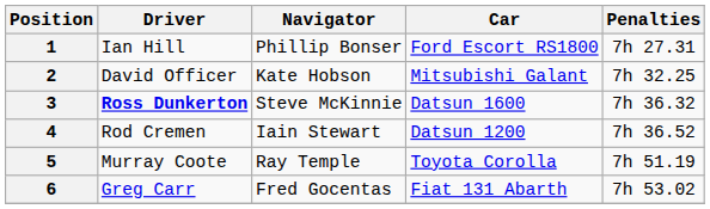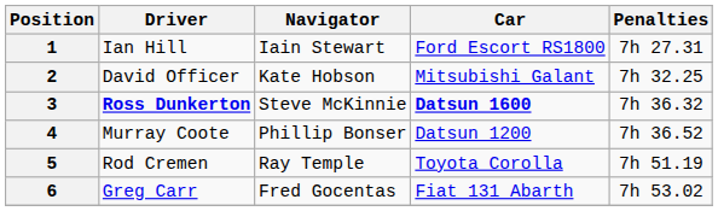1 | Navigator: Phillip Bonser -> Iain Stewart
3 | Car: normal -> bold
4 | Driver: Rod Cremen -> Murray Coote
4 | Navigator: Iain Stewart -> Phillip Bonser
5 | Driver: Murray Coote -> Rod Cremen
